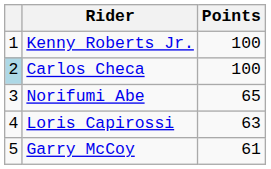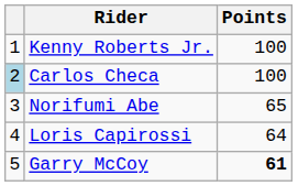Loris Capirossi | Points: 63 -> 64
Garry McCoy | Points: normal -> bold
